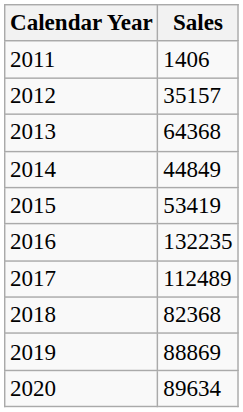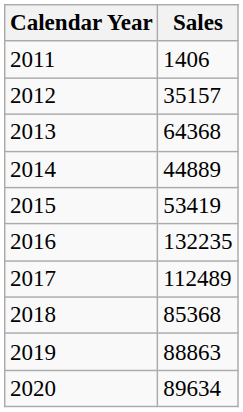2014 | Sales: 44849 -> 44889
2018 | Sales: 82368 -> 85368
2019 | Sales: 88869 -> 88863
